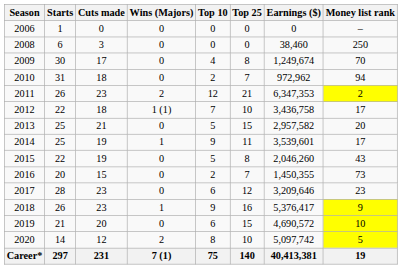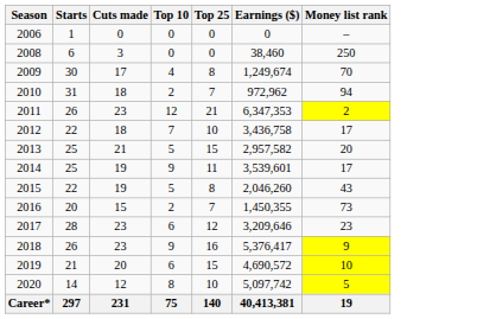- column: Wins (Majors) | 0 | 0 | 0 | 0 | 2 | 1 (1) | 0 | 1 | 0 | 0 | 0 | 1 | 0 | 2 | 7 (1)
